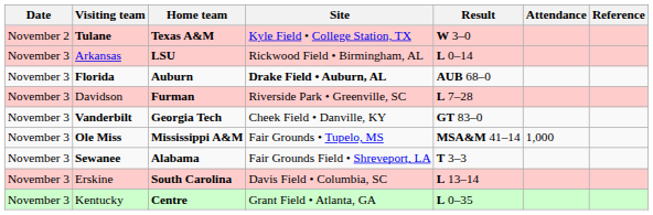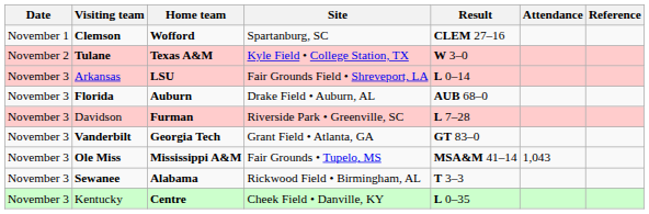+ row: November 1 | Clemson | Wofford | Spartanburg, SC | CLEM 27–16
Arkansas | Site: Rickwood Field • Birmingham, AL -> Fair Grounds Field • Shreveport, LA
Florida | Site: bold -> normal
Vanderbilt | Site: Cheek Field • Danville, KY -> Grant Field • Atlanta, GA
Ole Miss | Attendance: 1,000 -> 1,043
Sewanee | Site: Fair Grounds Field • Shreveport, LA -> Rickwood Field • Birmingham, AL
- row: November 3 | Erskine | South Carolina | Davis Field • Columbia, SC | L 13–14
Kentucky | Site: Grant Field • Atlanta, GA -> Cheek Field • Danville, KY
